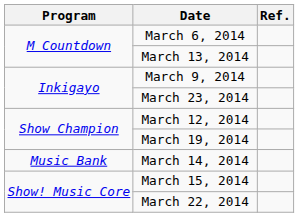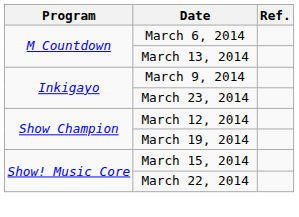- row: Music Bank | March 14, 2014
